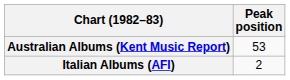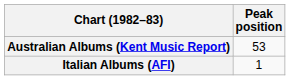Italian Albums (AFI) | Peak position: 2 -> 1
